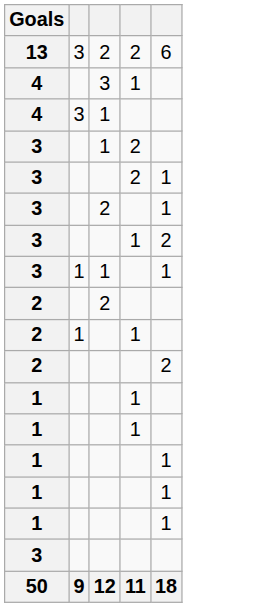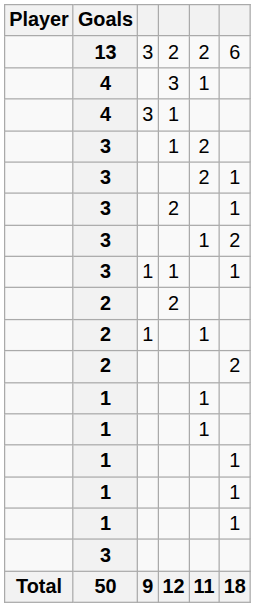+ column: Player | Total
